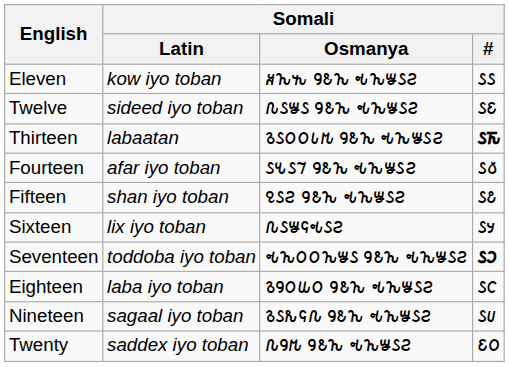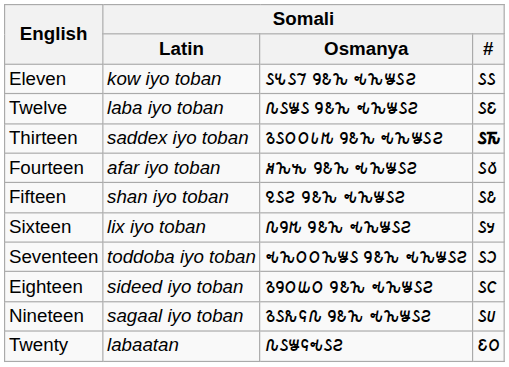Eleven | Somali / Osmanya: 𐒏𐒙𐒓 𐒘𐒕𐒙 𐒂𐒙𐒁𐒖𐒒 -> 𐒖𐒍𐒖𐒇 𐒘𐒕𐒙 𐒂𐒙𐒁𐒖𐒒
Twelve | Somali / Latin: sideed iyo toban -> laba iyo toban
Thirteen | Somali / Latin: labaatan -> saddex iyo toban
Fourteen | Somali / Osmanya: 𐒖𐒍𐒖𐒇 𐒘𐒕𐒙 𐒂𐒙𐒁𐒖𐒒 -> 𐒏𐒙𐒓 𐒘𐒕𐒙 𐒂𐒙𐒁𐒖𐒒
Sixteen | Somali / Osmanya: 𐒐𐒖𐒁𐒛𐒂𐒖𐒒 -> 𐒐𐒘𐒄 𐒘𐒕𐒙 𐒂𐒙𐒁𐒖𐒒
Seventeen | Somali / #: bold -> normal
Eighteen | Somali / Latin: laba iyo toban -> sideed iyo toban
Twenty | Somali / Latin: saddex iyo toban -> labaatan
Twenty | Somali / Osmanya: 𐒐𐒘𐒄 𐒘𐒕𐒙 𐒂𐒙𐒁𐒖𐒒 -> 𐒐𐒖𐒁𐒛𐒂𐒖𐒒
